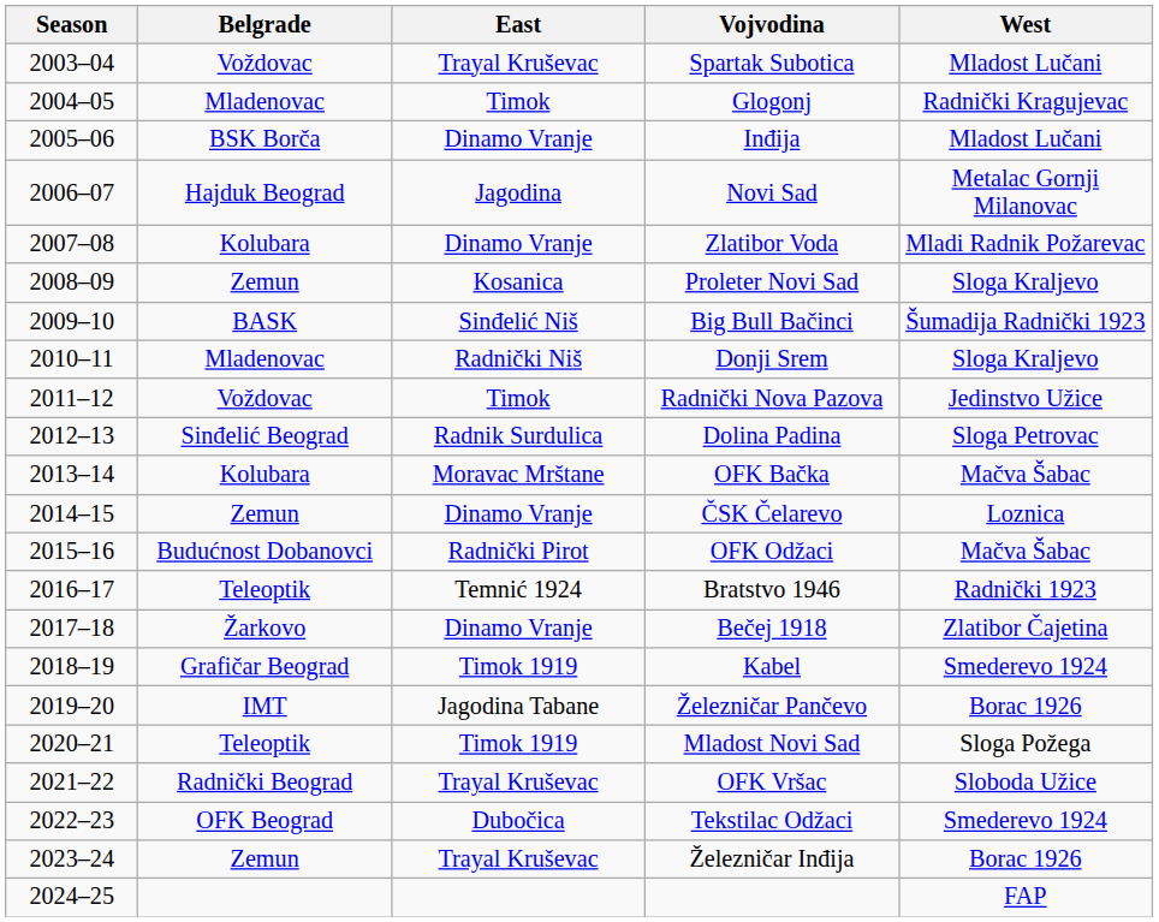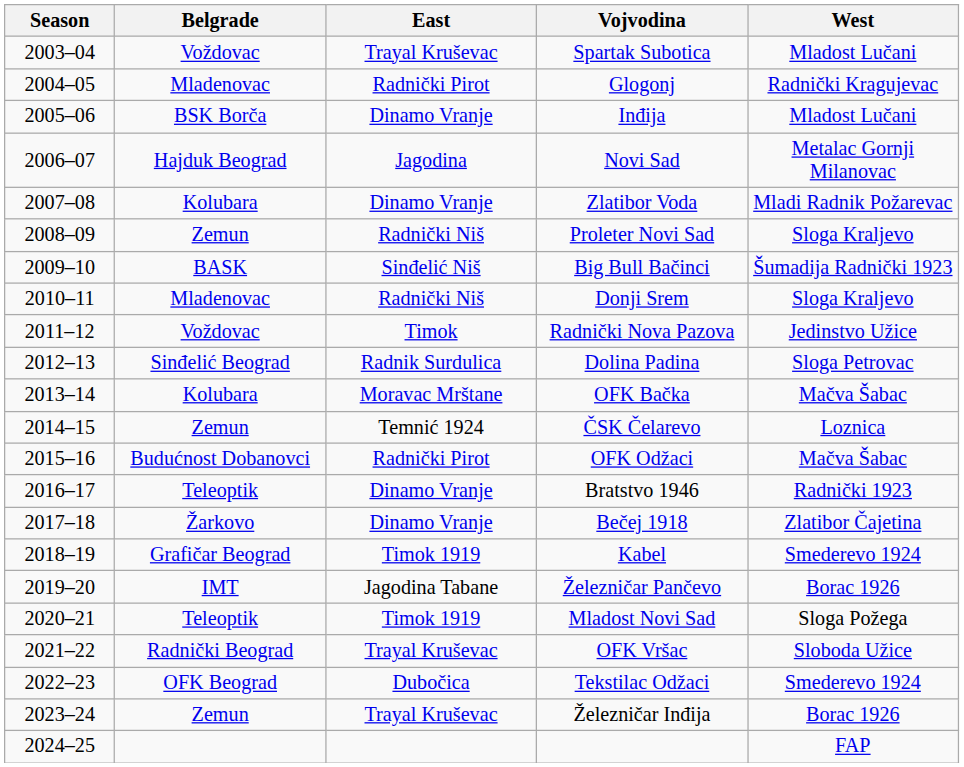Glogonj | East: Timok -> Radnički Pirot
Proleter Novi Sad | East: Kosanica -> Radnički Niš
ČSK Čelarevo | East: Dinamo Vranje -> Temnić 1924
Bratstvo 1946 | East: Temnić 1924 -> Dinamo Vranje
